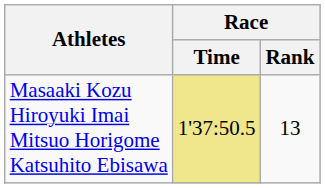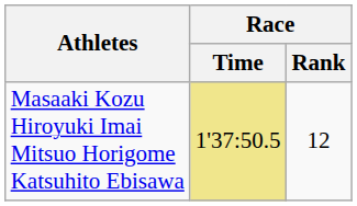Masaaki Kozu Hiroyuki Imai Mitsuo Horigome Katsuhito Ebisawa | Race / Rank: 13 -> 12
